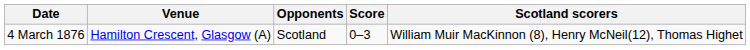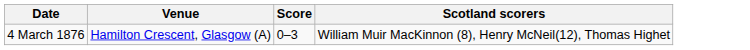- column: Opponents | Scotland
